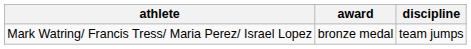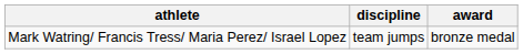columns swapped: discipline <-> award
